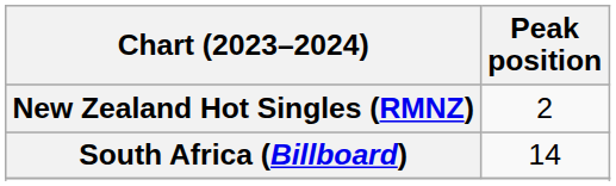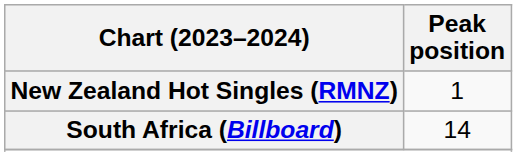New Zealand Hot Singles (RMNZ) | Peak position: 2 -> 1
